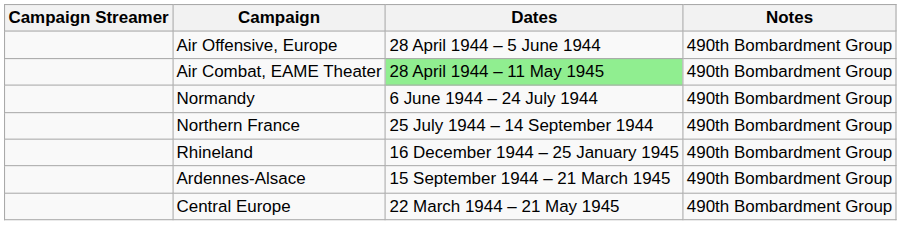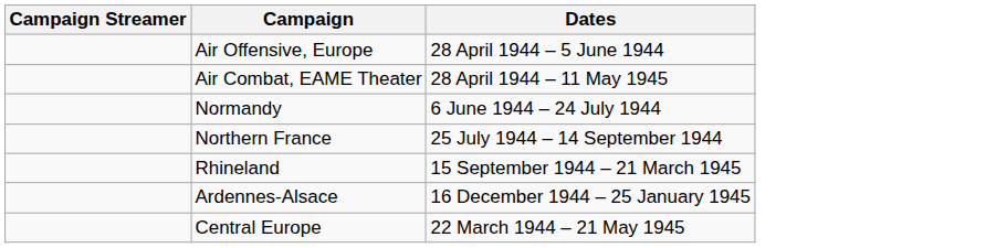- column: Notes | 490th Bombardment Group | 490th Bombardment Group | 490th Bombardment Group | 490th Bombardment Group | 490th Bombardment Group | 490th Bombardment Group | 490th Bombardment Group
Air Combat, EAME Theater | Dates: lightgreen background -> no background
Rhineland | Dates: 16 December 1944 – 25 January 1945 -> 15 September 1944 – 21 March 1945
Ardennes-Alsace | Dates: 15 September 1944 – 21 March 1945 -> 16 December 1944 – 25 January 1945
